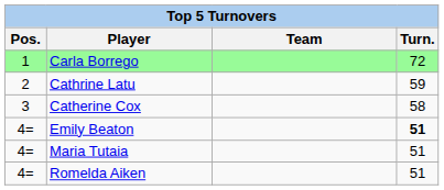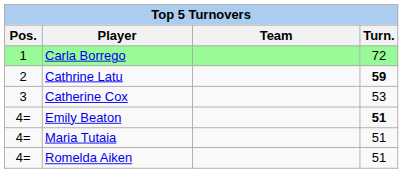Cathrine Latu | Turn.: normal -> bold
Catherine Cox | Turn.: 58 -> 53
